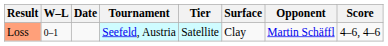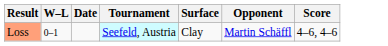- column: Tier | Satellite
